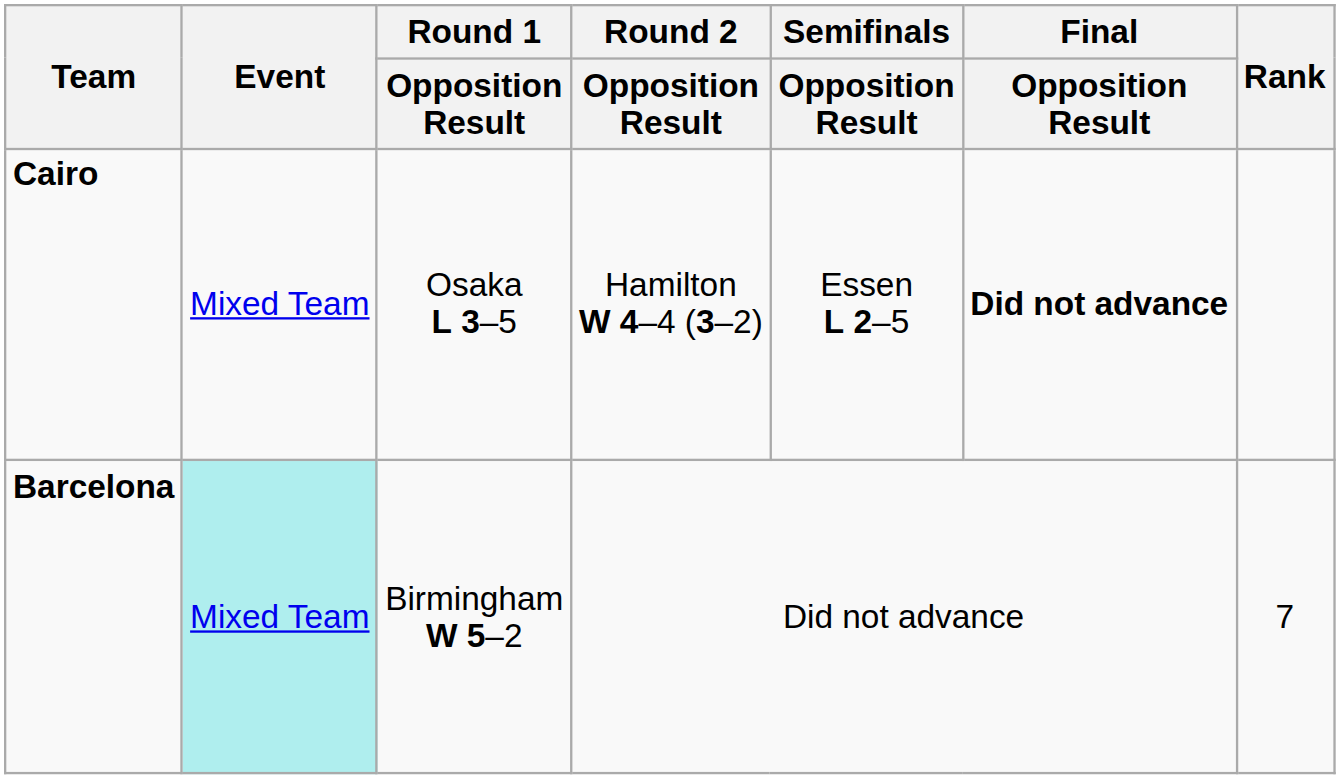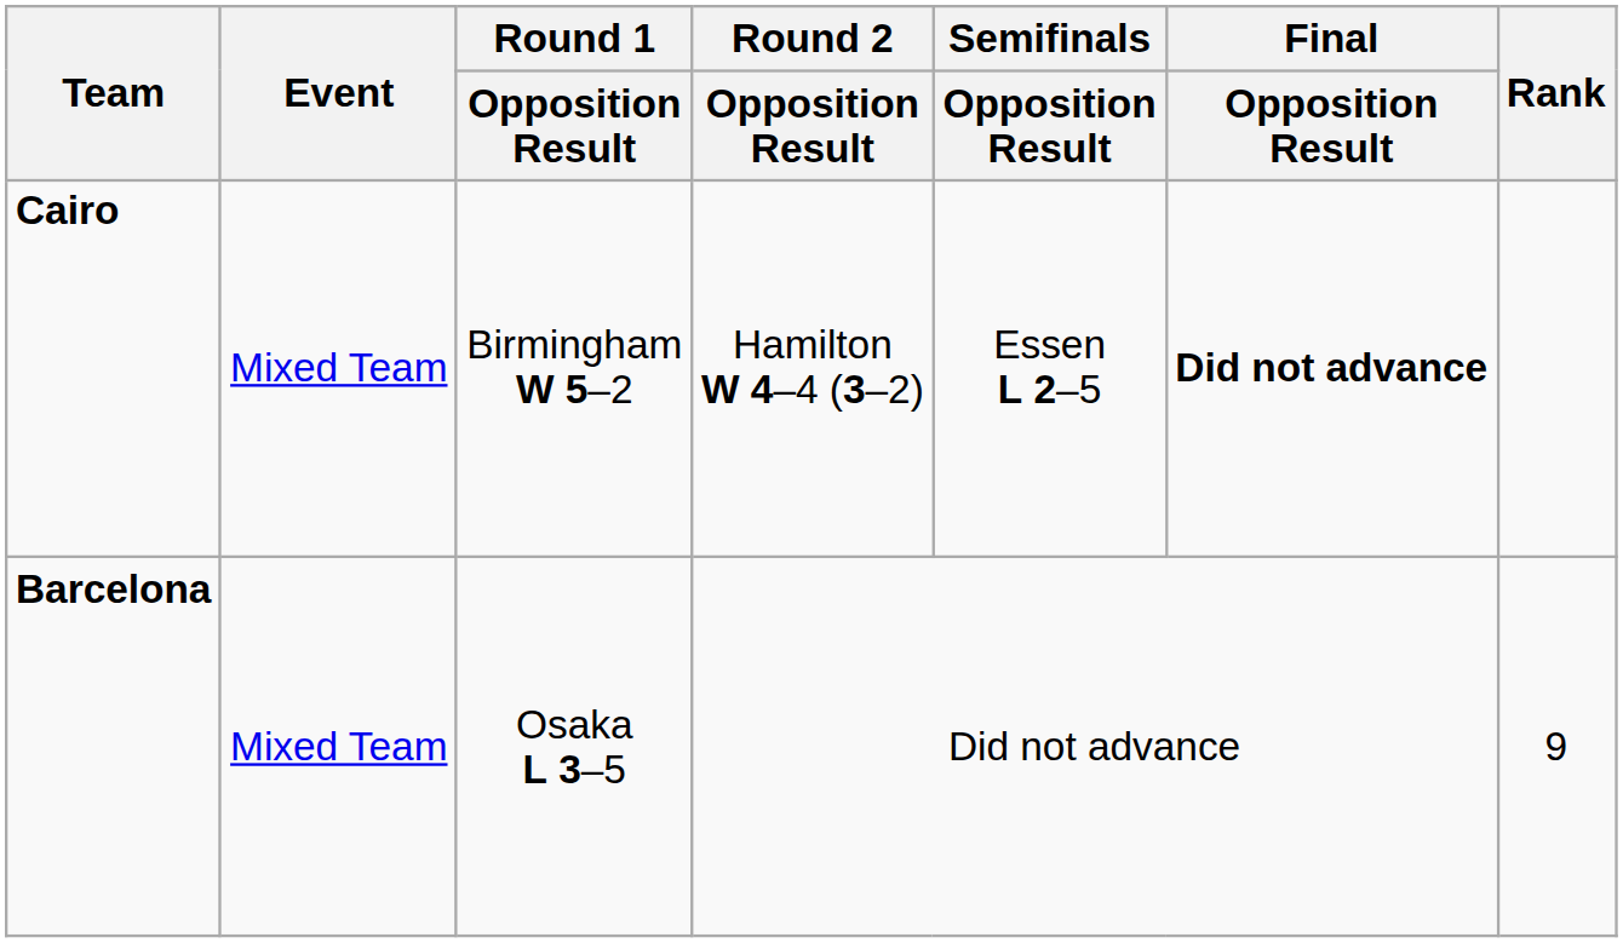Cairo | Round 1 / Opposition Result: Osaka L 3–5 -> Birmingham W 5–2
Barcelona | Event: paleturquoise background -> no background
Barcelona | Round 1 / Opposition Result: Birmingham W 5–2 -> Osaka L 3–5
Barcelona | Rank: 7 -> 9
